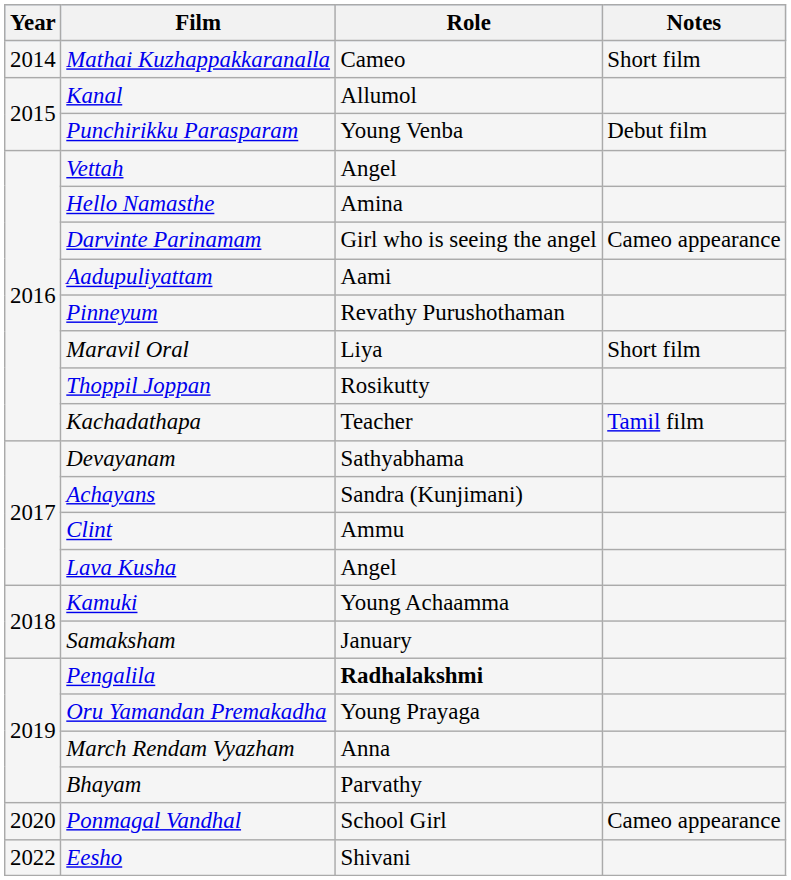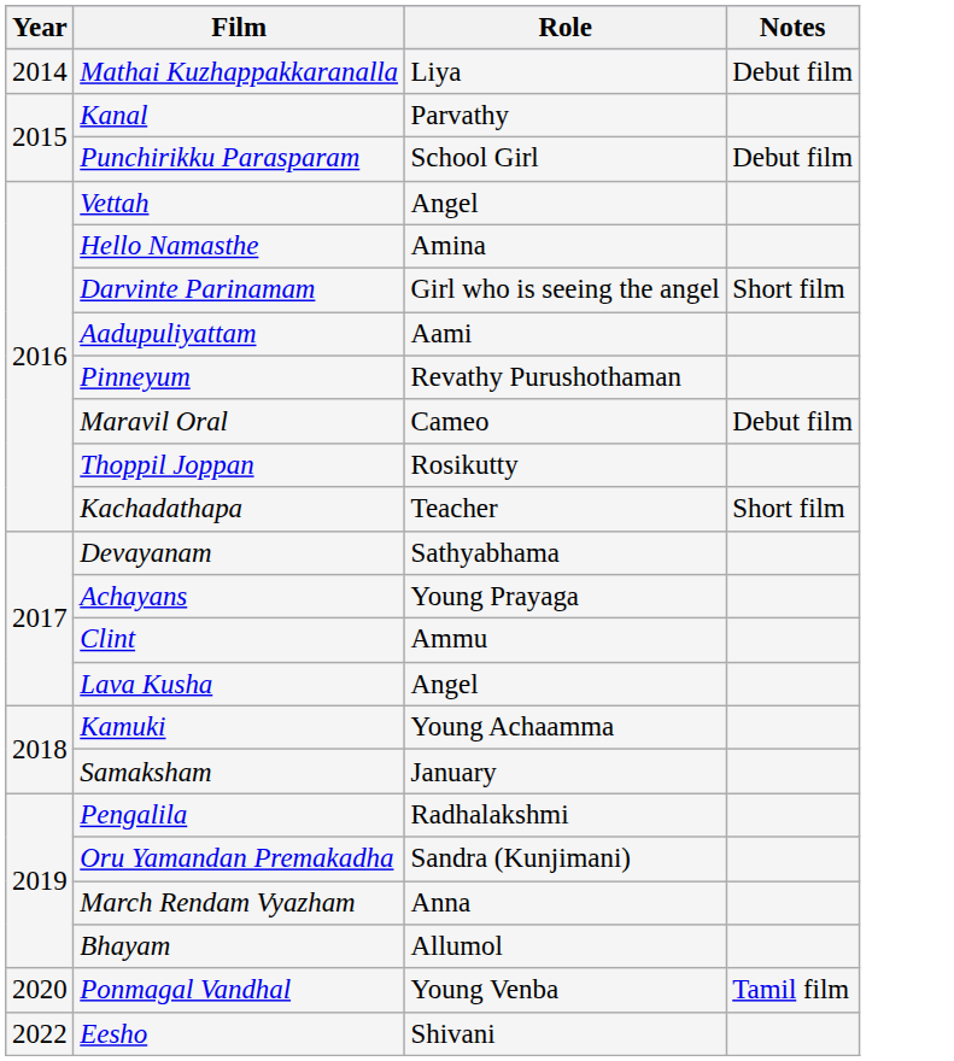Mathai Kuzhappakkaranalla | Role: Cameo -> Liya
Mathai Kuzhappakkaranalla | Notes: Short film -> Debut film
Kanal | Role: Allumol -> Parvathy
Punchirikku Parasparam | Role: Young Venba -> School Girl
Darvinte Parinamam | Notes: Cameo appearance -> Short film
Maravil Oral | Role: Liya -> Cameo
Maravil Oral | Notes: Short film -> Debut film
Kachadathapa | Notes: Tamil film -> Short film
Achayans | Role: Sandra (Kunjimani) -> Young Prayaga
Pengalila | Role: bold -> normal
Oru Yamandan Premakadha | Role: Young Prayaga -> Sandra (Kunjimani)
Bhayam | Role: Parvathy -> Allumol
Ponmagal Vandhal | Role: School Girl -> Young Venba
Ponmagal Vandhal | Notes: Cameo appearance -> Tamil film
